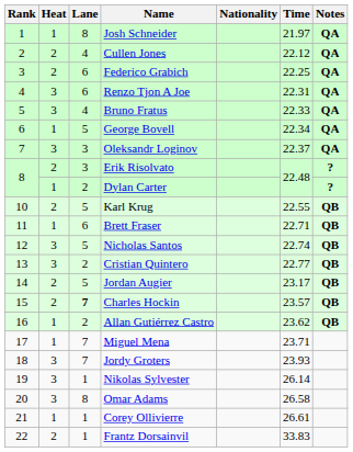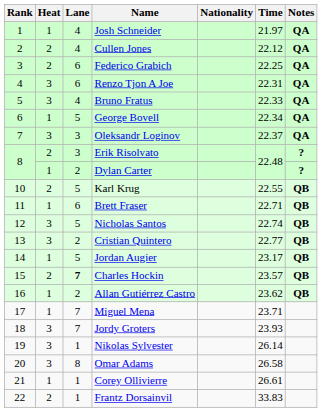Josh Schneider | Lane: 8 -> 4
Jordan Augier | Heat: 2 -> 1
